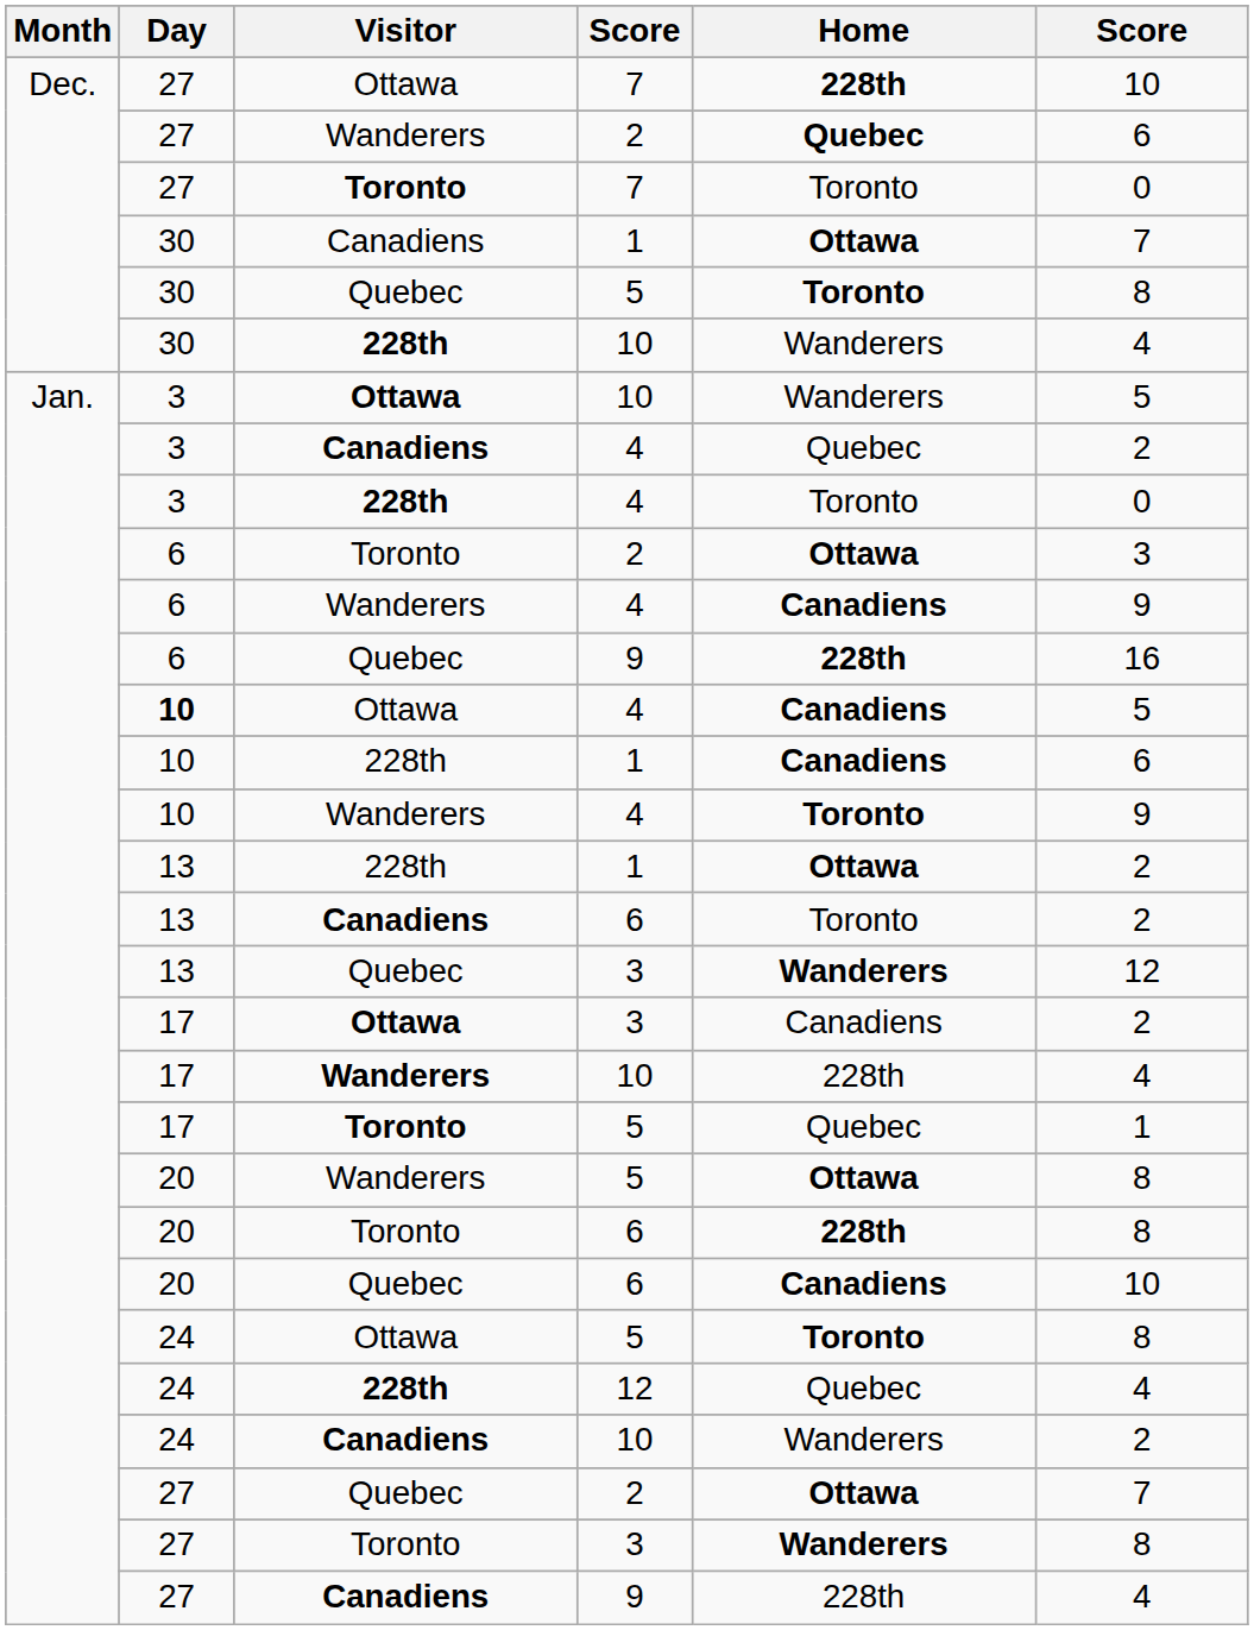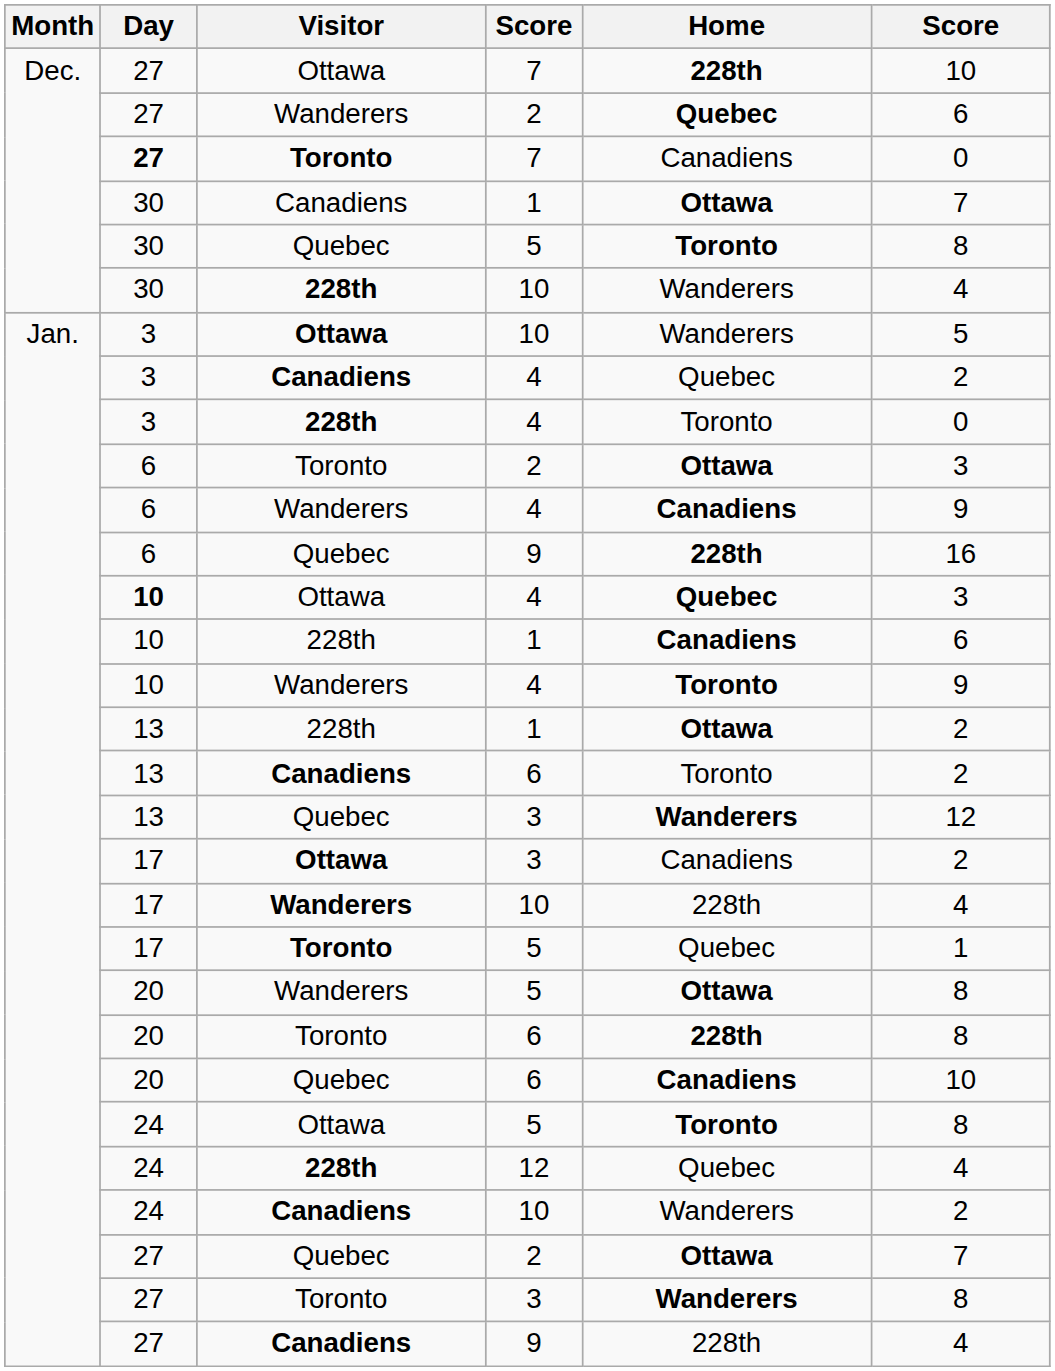Toronto / 7 | Day: normal -> bold
Toronto / 7 | Home: Toronto -> Canadiens
Ottawa / 4 | Home: Canadiens -> Quebec
Ottawa / 4 | column 6: 5 -> 3
